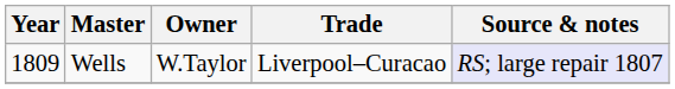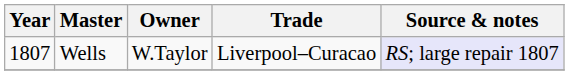Wells | Year: 1809 -> 1807
